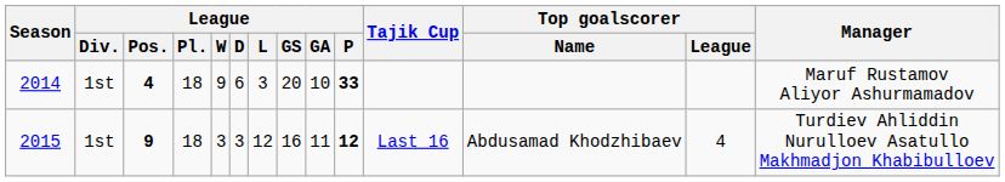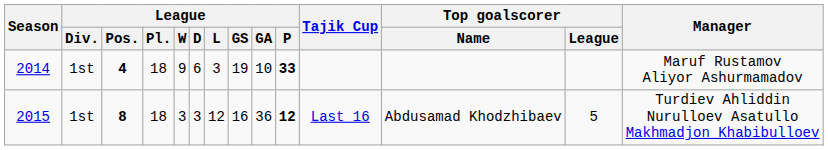2014 | League / GS: 20 -> 19
2015 | League / Pos.: 9 -> 8
2015 | League / GA: 11 -> 36
2015 | Top goalscorer / League: 4 -> 5
